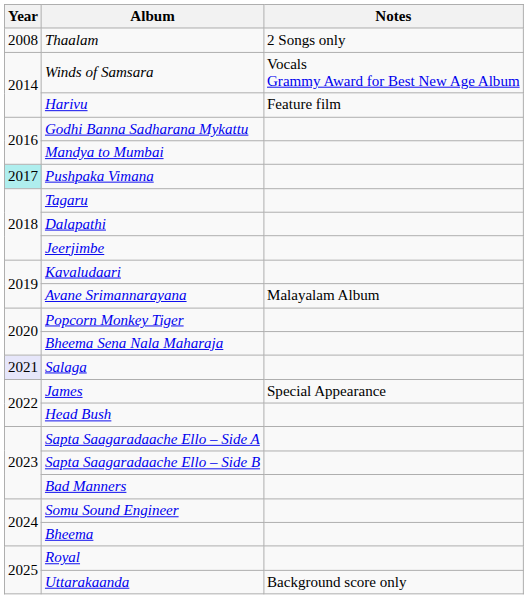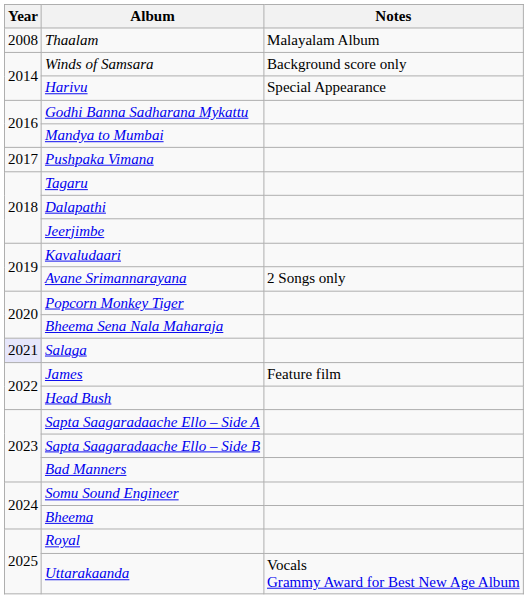Thaalam | Notes: 2 Songs only -> Malayalam Album
Winds of Samsara | Notes: Vocals Grammy Award for Best New Age Album -> Background score only
Harivu | Notes: Feature film -> Special Appearance
Pushpaka Vimana | Year: paleturquoise background -> no background
Avane Srimannarayana | Notes: Malayalam Album -> 2 Songs only
James | Notes: Special Appearance -> Feature film
Uttarakaanda | Notes: Background score only -> Vocals Grammy Award for Best New Age Album
